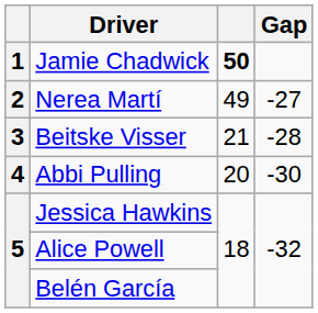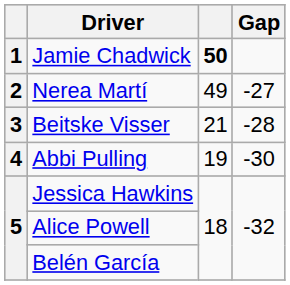Abbi Pulling | column 3: 20 -> 19
